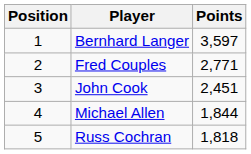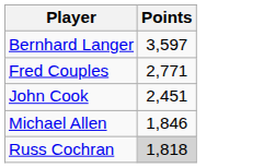- column: Position | 1 | 2 | 3 | 4 | 5
Michael Allen | Points: 1,844 -> 1,846
Russ Cochran | Points: no background -> lightgrey background
